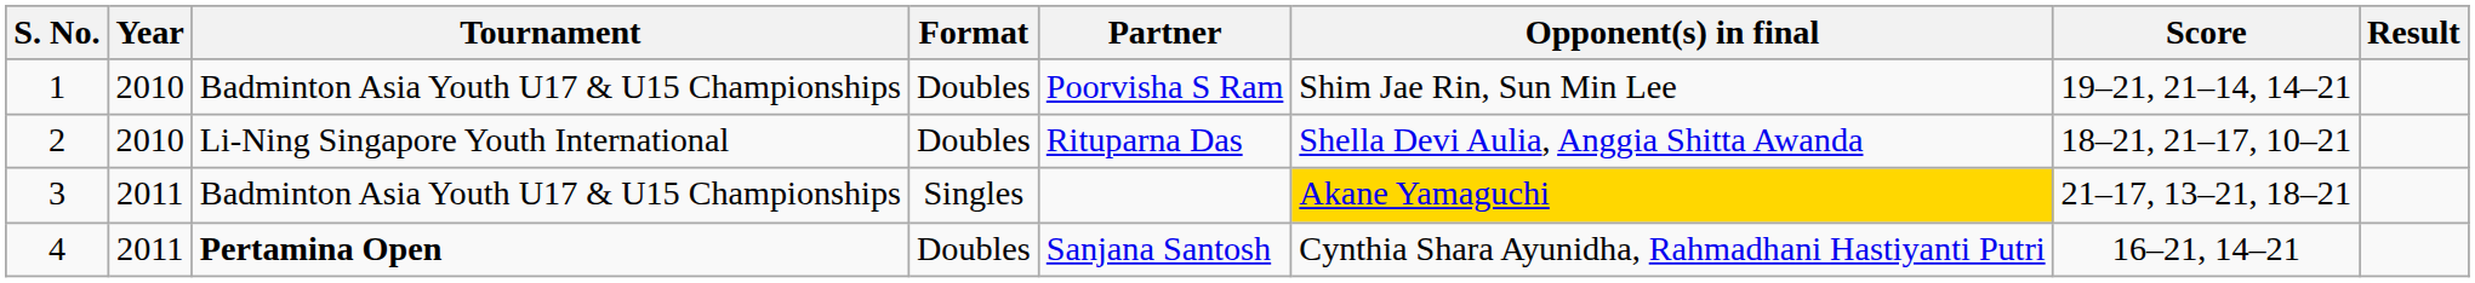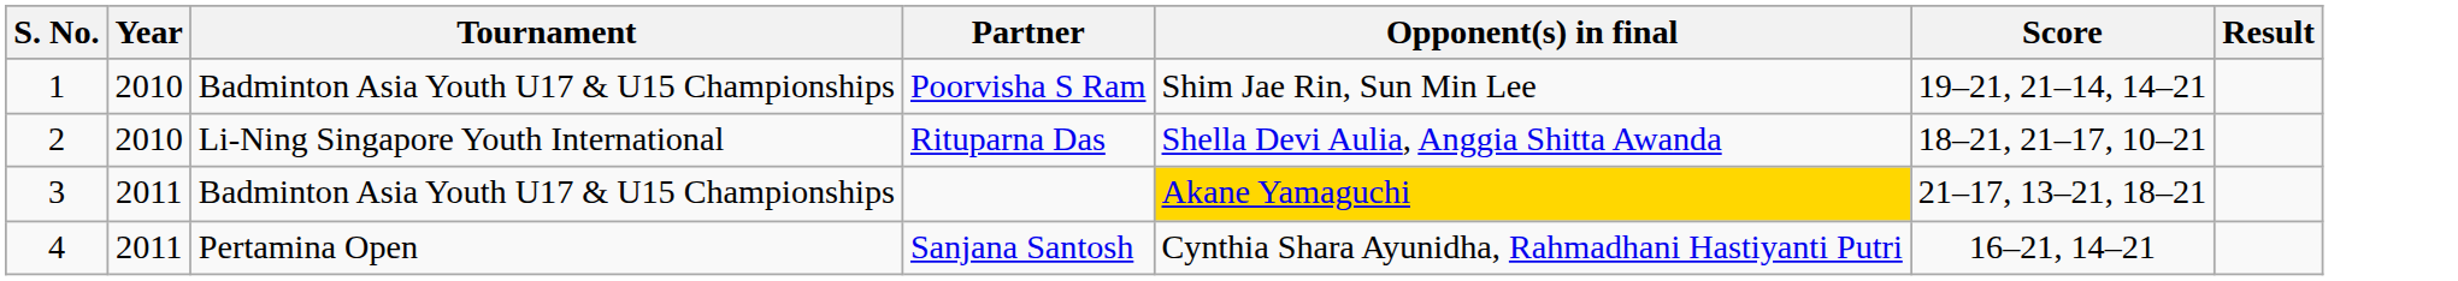- column: Format | Doubles | Doubles | Singles | Doubles
4 | Tournament: bold -> normal
